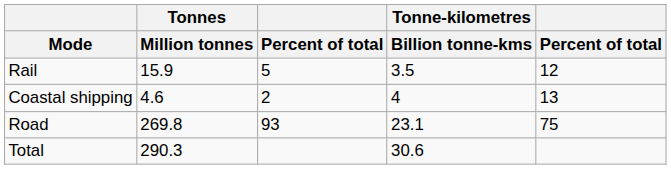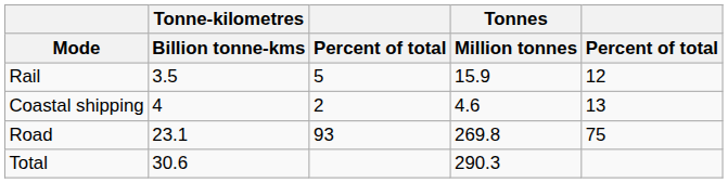columns swapped: Tonnes / Million tonnes <-> Tonne-kilometres / Billion tonne-kms
